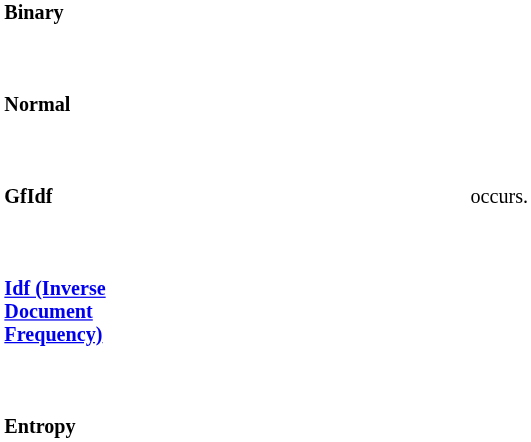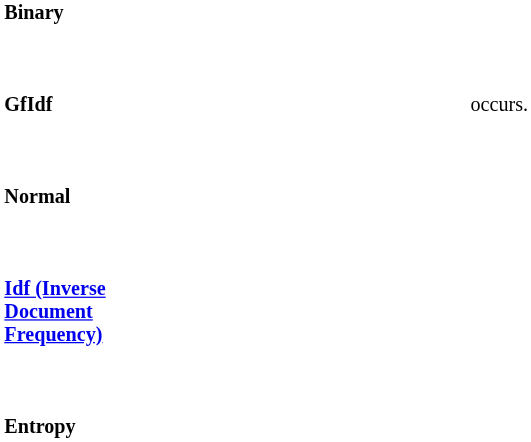rows swapped: Normal <-> GfIdf
